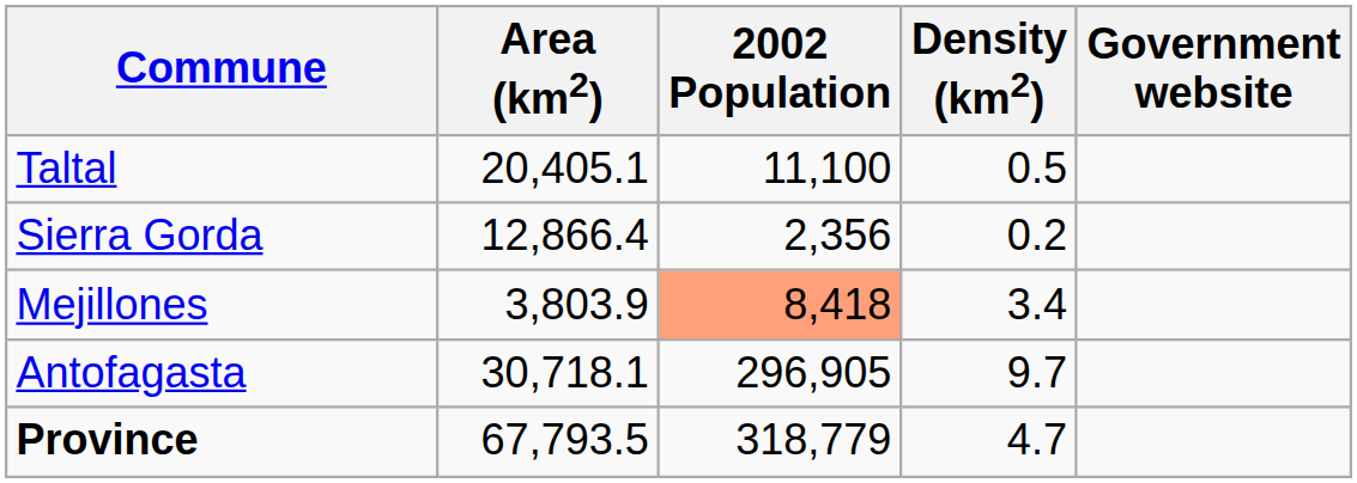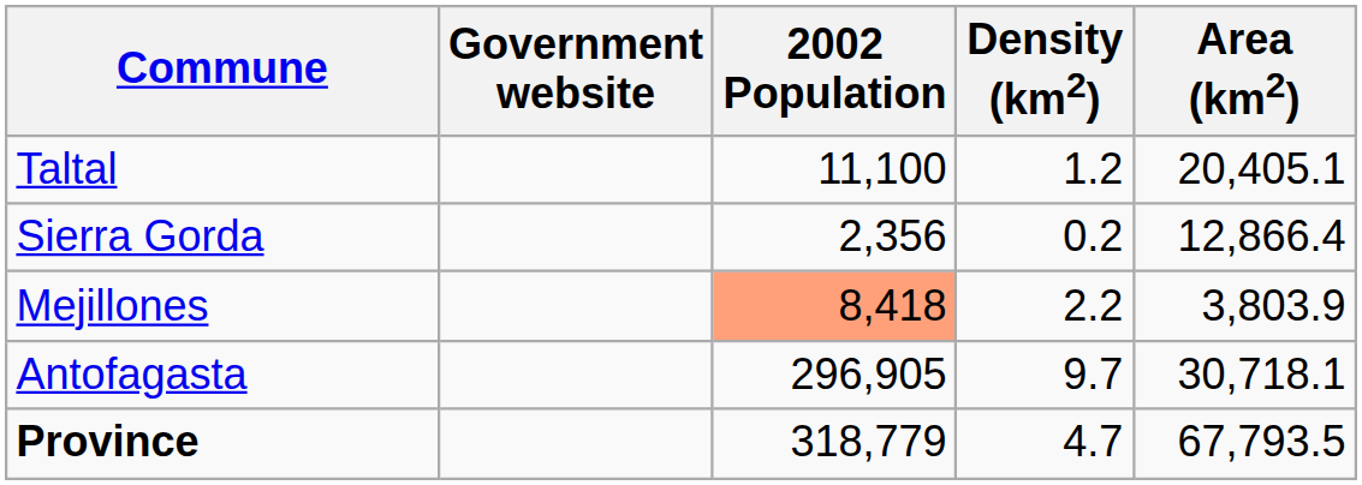columns swapped: Area (km2) <-> Government website
Taltal | Density (km2): 0.5 -> 1.2
Mejillones | Density (km2): 3.4 -> 2.2
